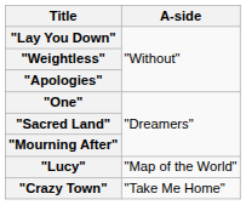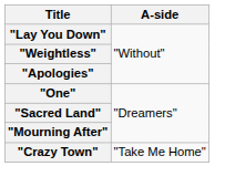- row: "Lucy" | "Map of the World"
